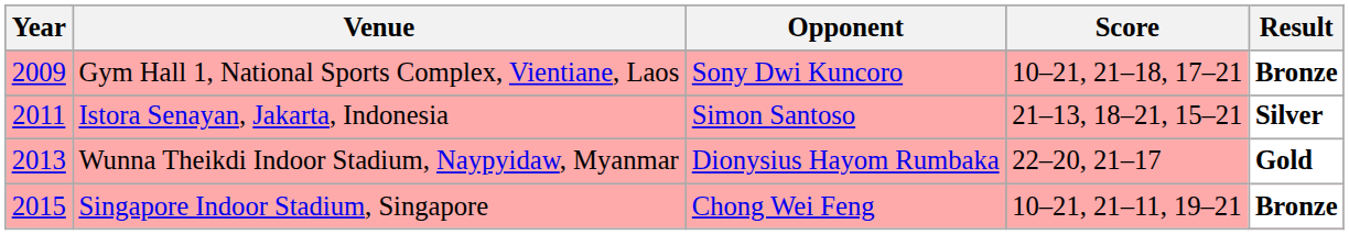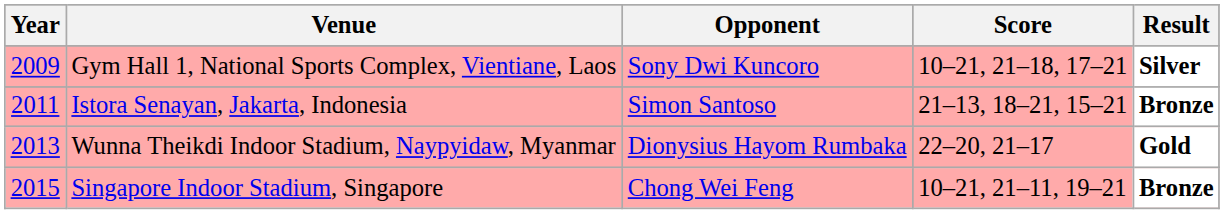Gym Hall 1, National Sports Complex, Vientiane, Laos | Result: Bronze -> Silver
Istora Senayan, Jakarta, Indonesia | Result: Silver -> Bronze
